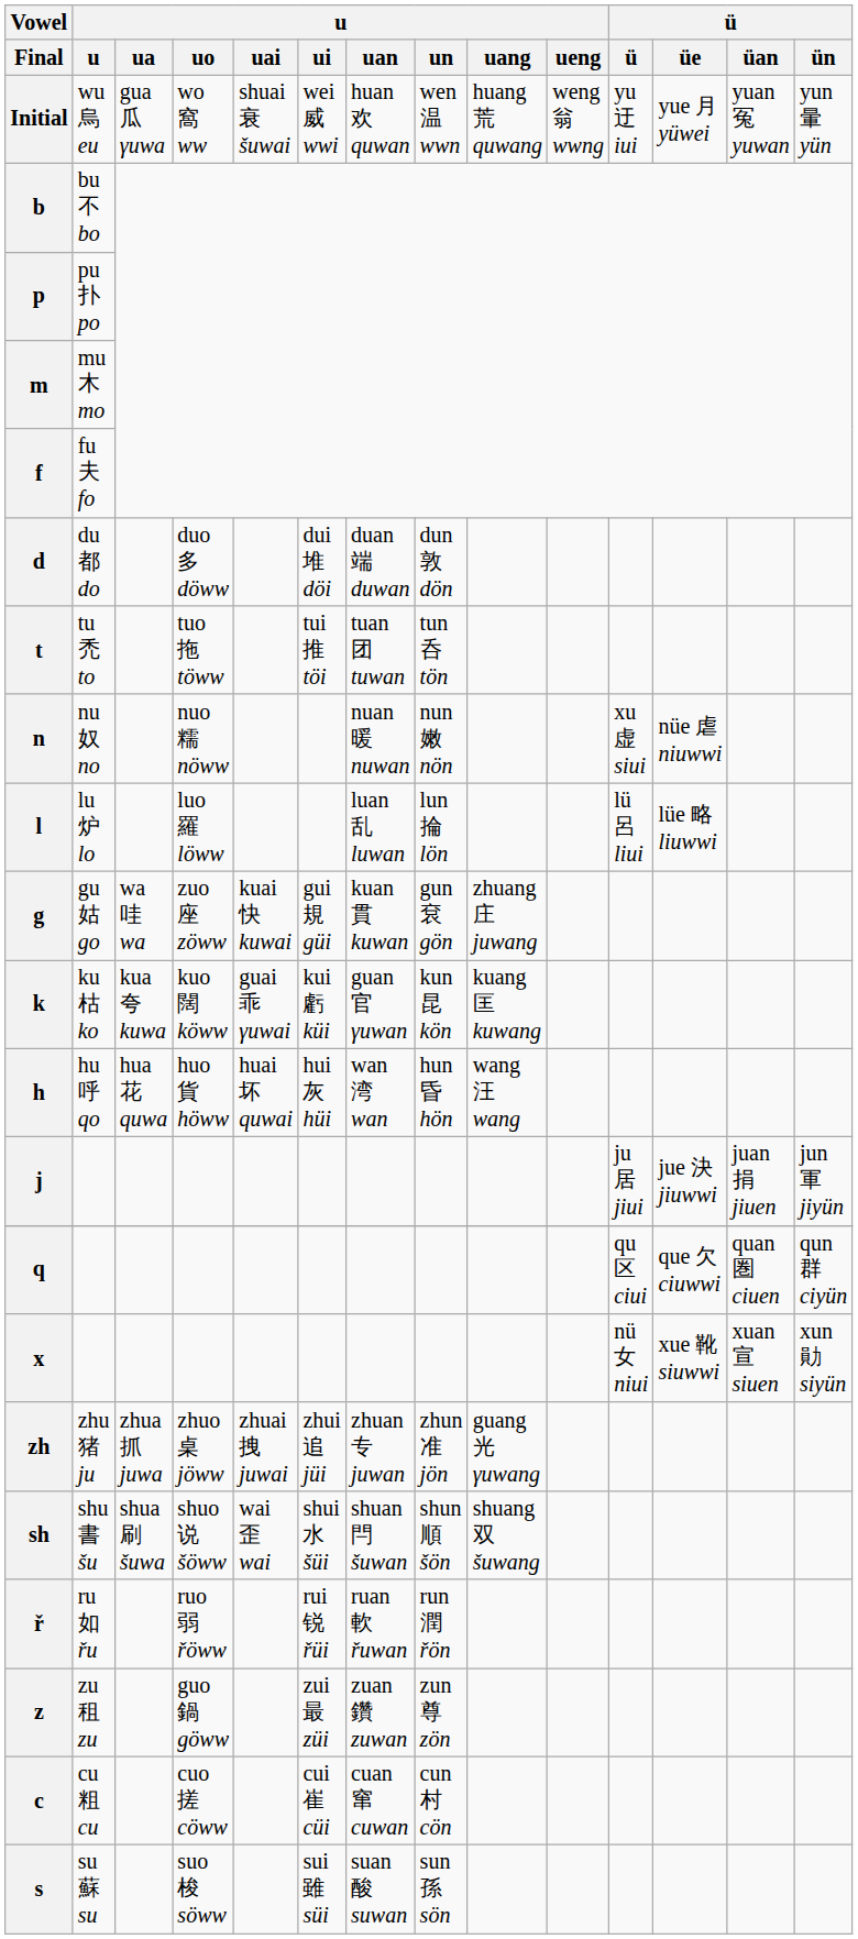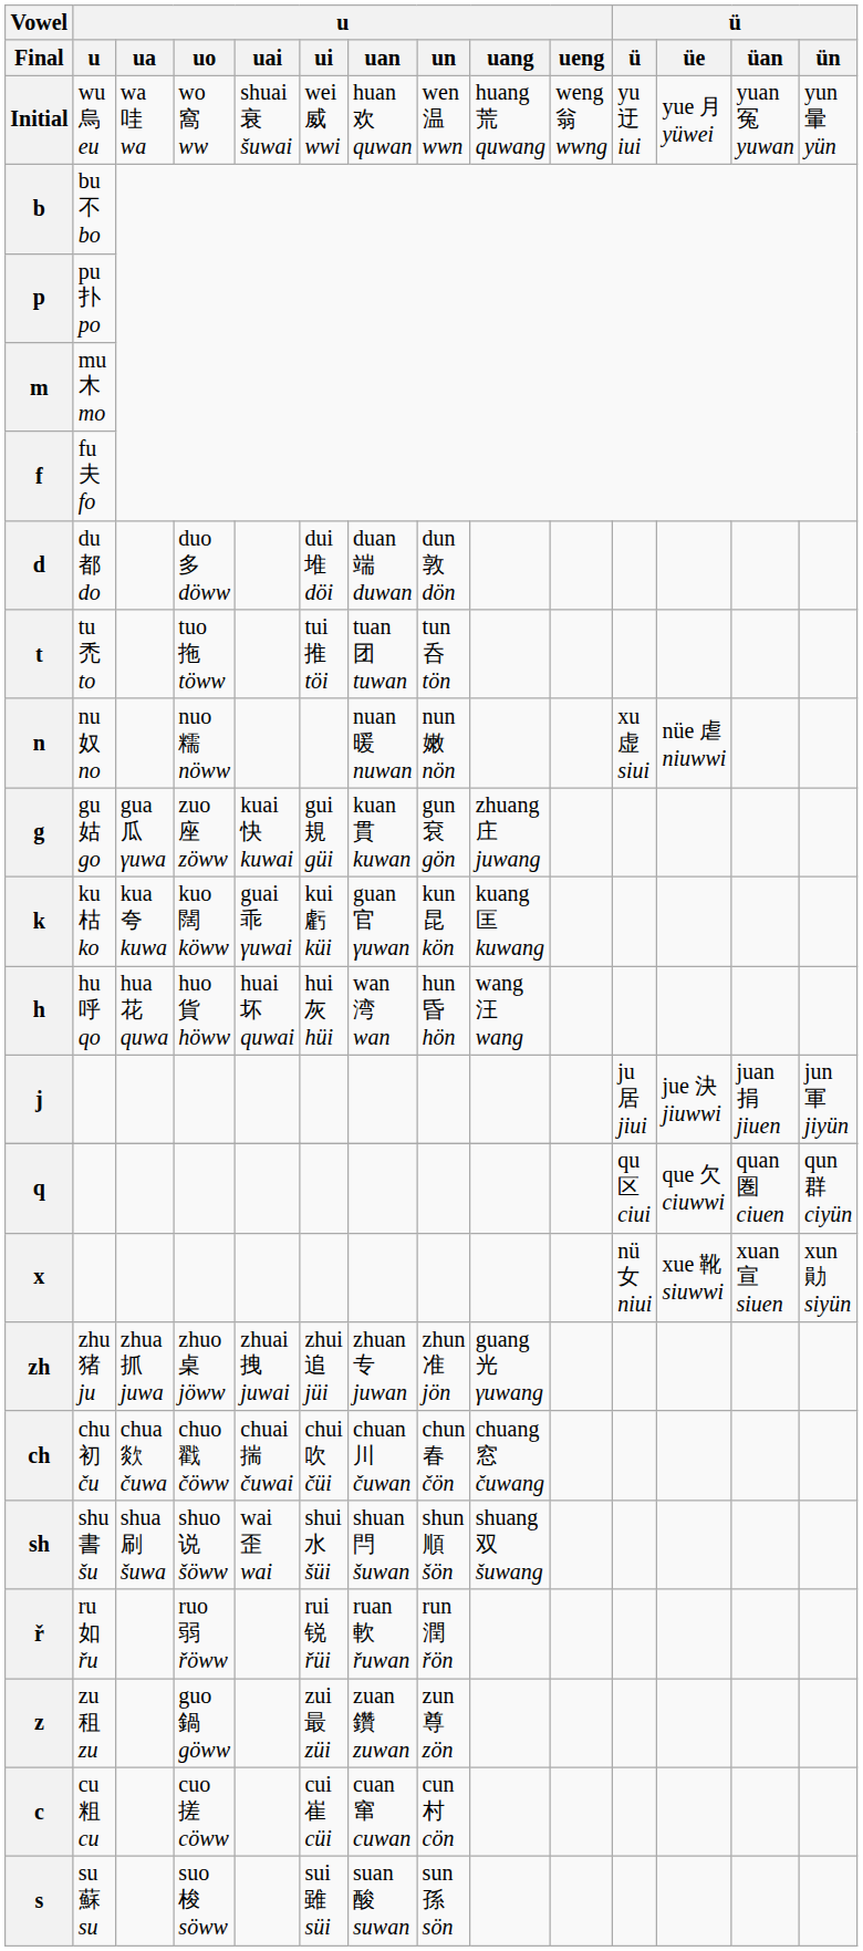Initial | u / ua: gua 瓜 γuwa -> wa 哇 wa
- row: l | lu 炉 lo | luo 羅 löww | luan 乱 luwan | lun 掄 lön | lü 呂 liui | lüe 略 liuwwi
g | u / ua: wa 哇 wa -> gua 瓜 γuwa
+ row: ch | chu 初 ču | chua 欻 čuwa | chuo 戳 čöww | chuai 揣 čuwai | chui 吹 čüi | chuan 川 čuwan | chun 春 čön | chuang 窓 čuwang
